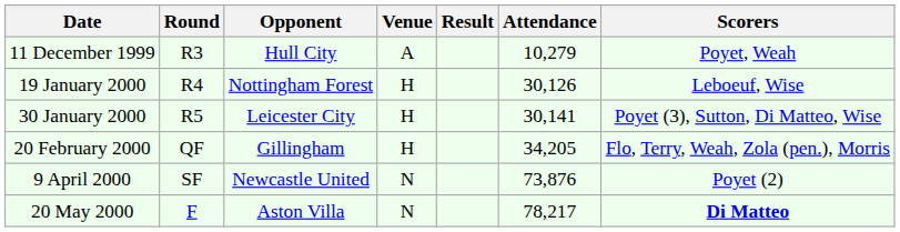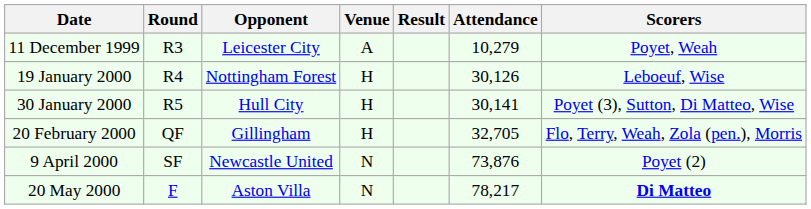11 December 1999 | Opponent: Hull City -> Leicester City
30 January 2000 | Opponent: Leicester City -> Hull City
20 February 2000 | Attendance: 34,205 -> 32,705
